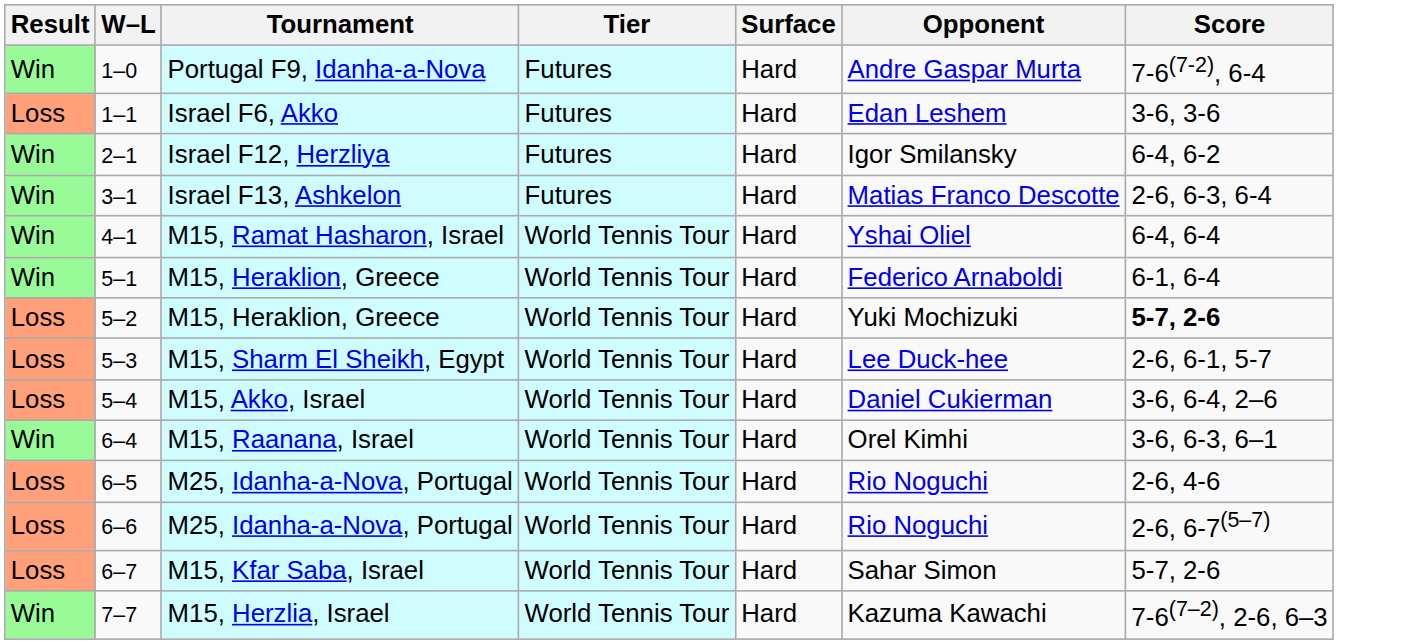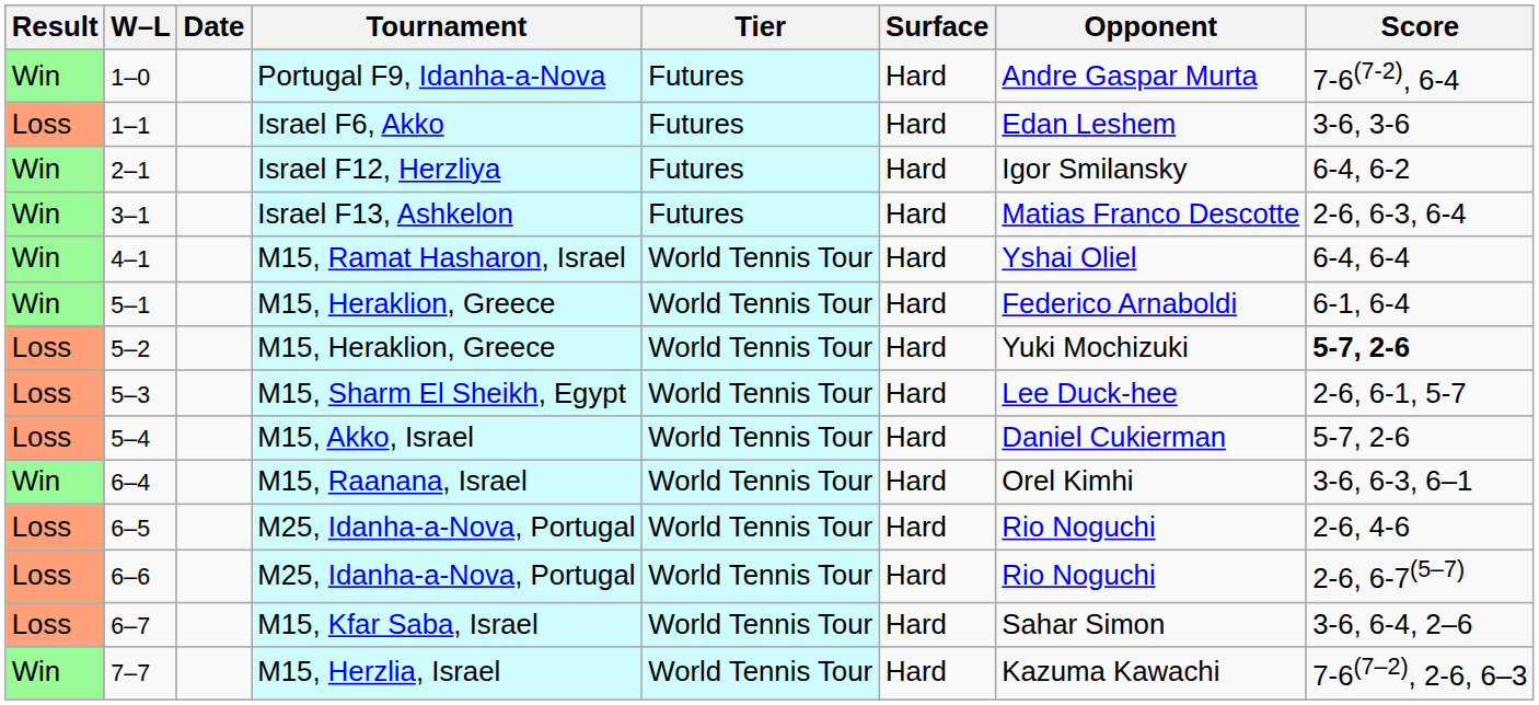+ column: Date
5–4 | Score: 3-6, 6-4, 2–6 -> 5-7, 2-6
6–7 | Score: 5-7, 2-6 -> 3-6, 6-4, 2–6
